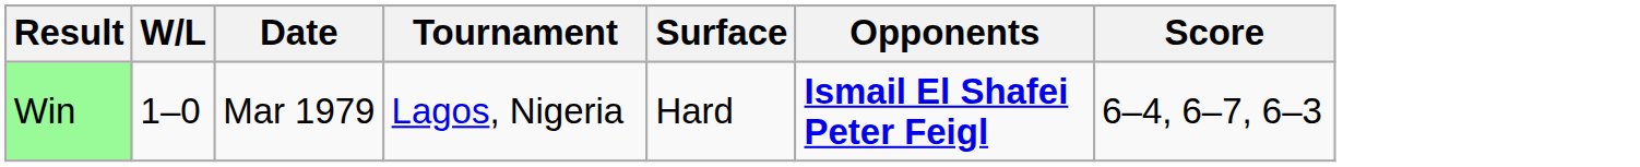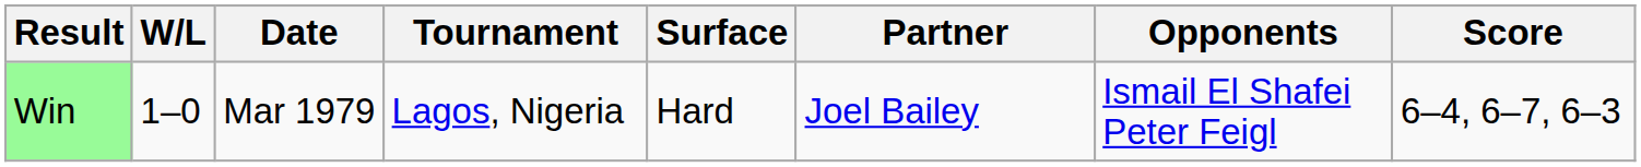+ column: Partner | Joel Bailey
Win | Opponents: bold -> normal
